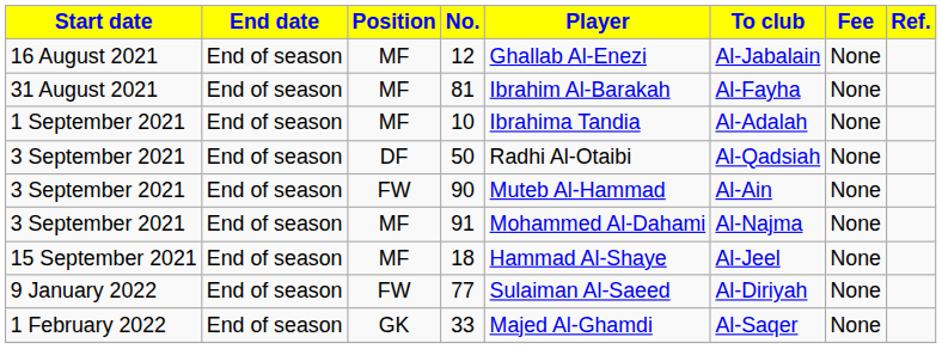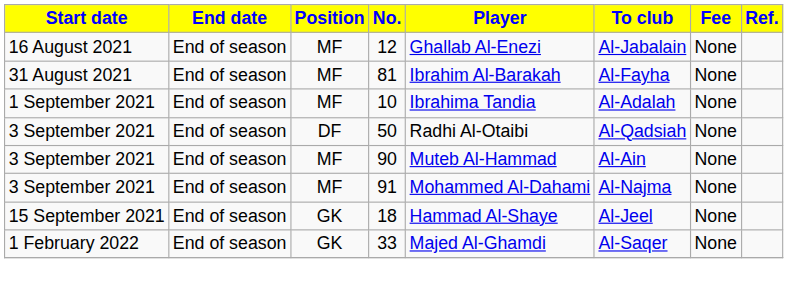90 | Position: FW -> MF
18 | Position: MF -> GK
- row: 9 January 2022 | End of season | FW | 77 | Sulaiman Al-Saeed | Al-Diriyah | None
